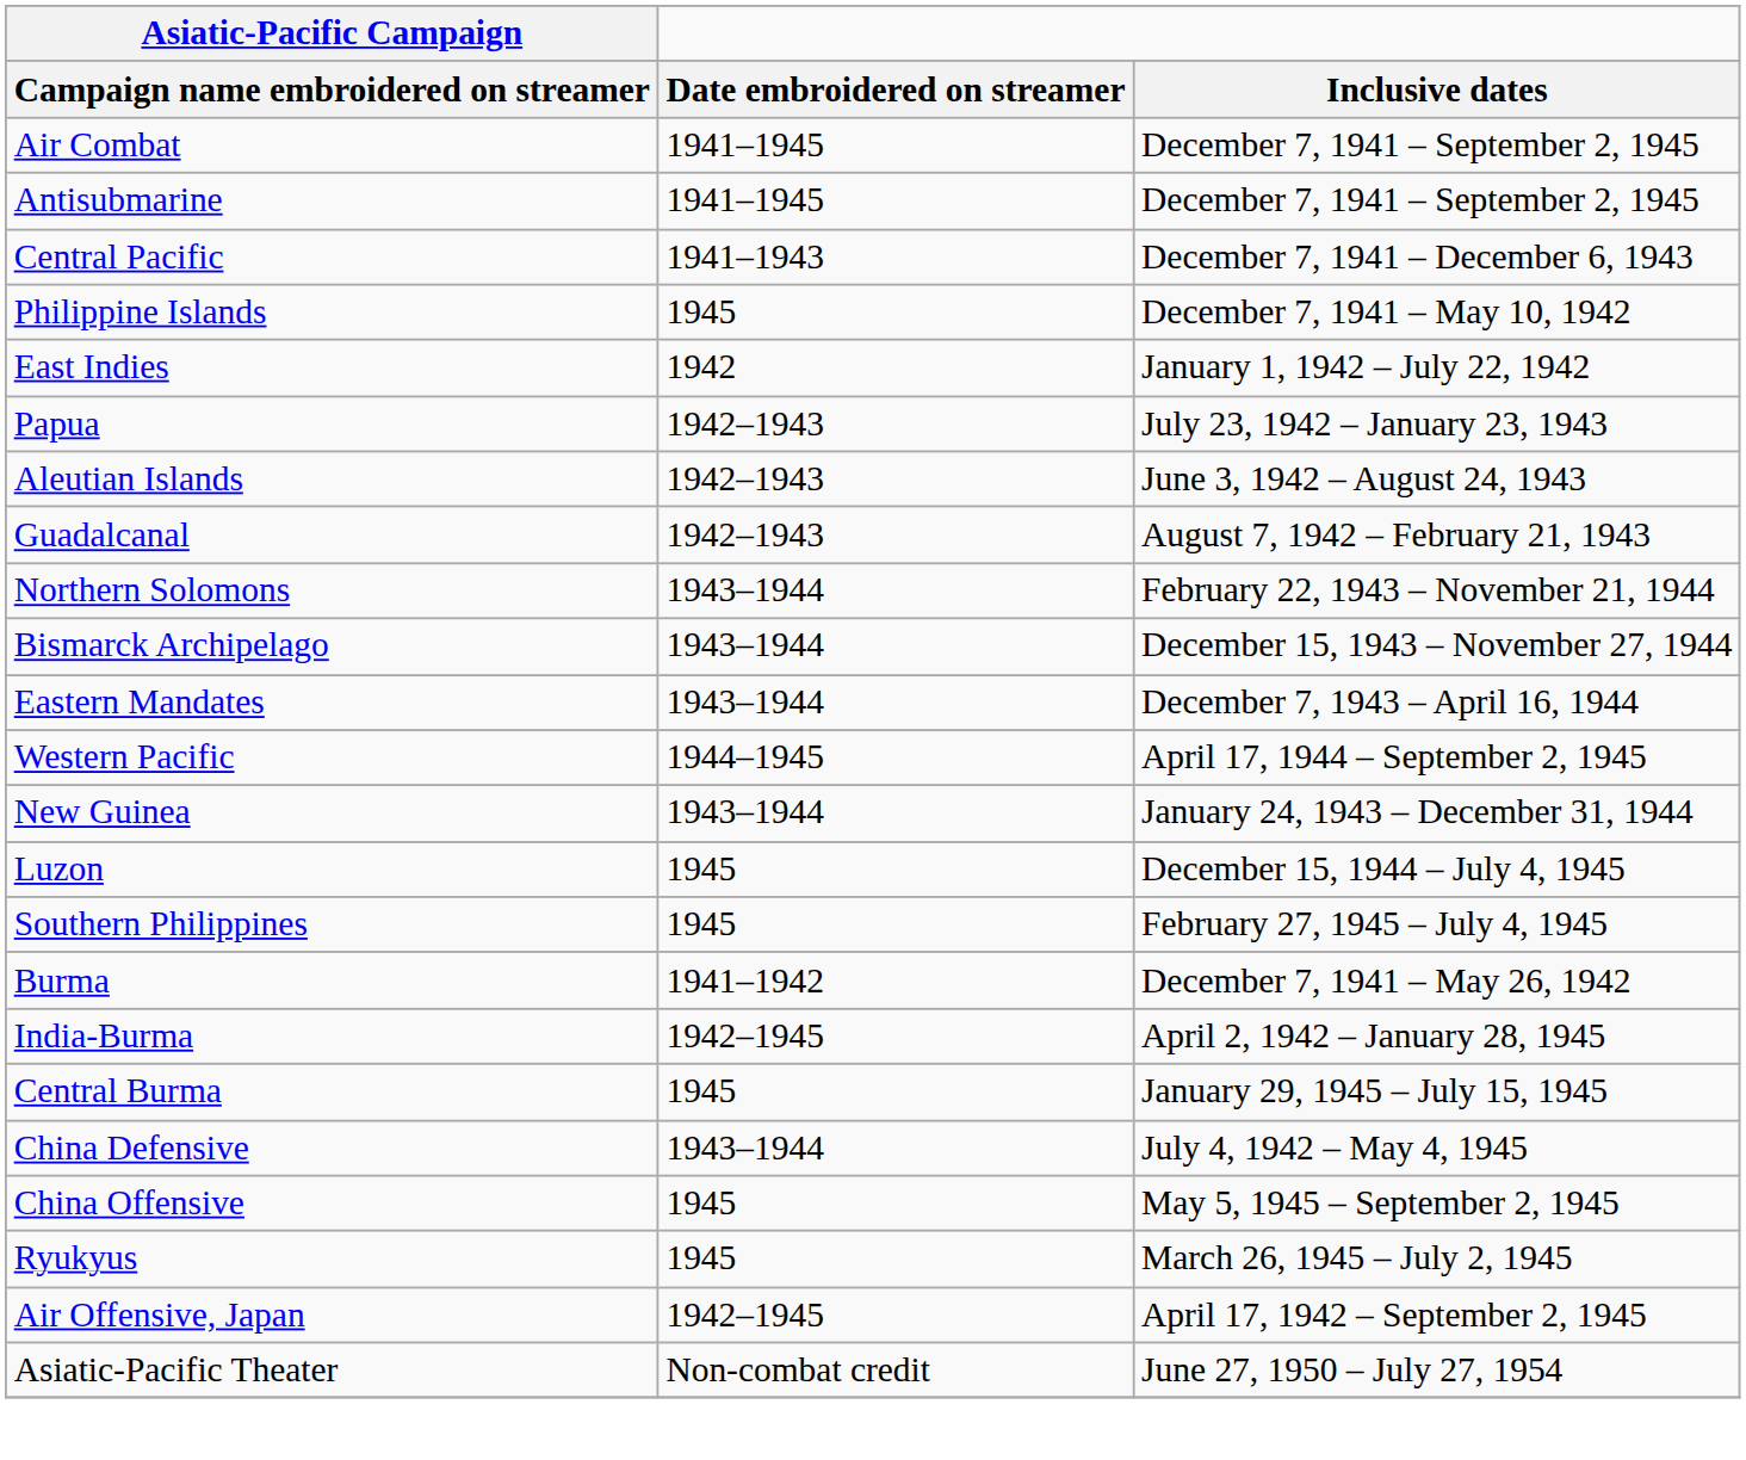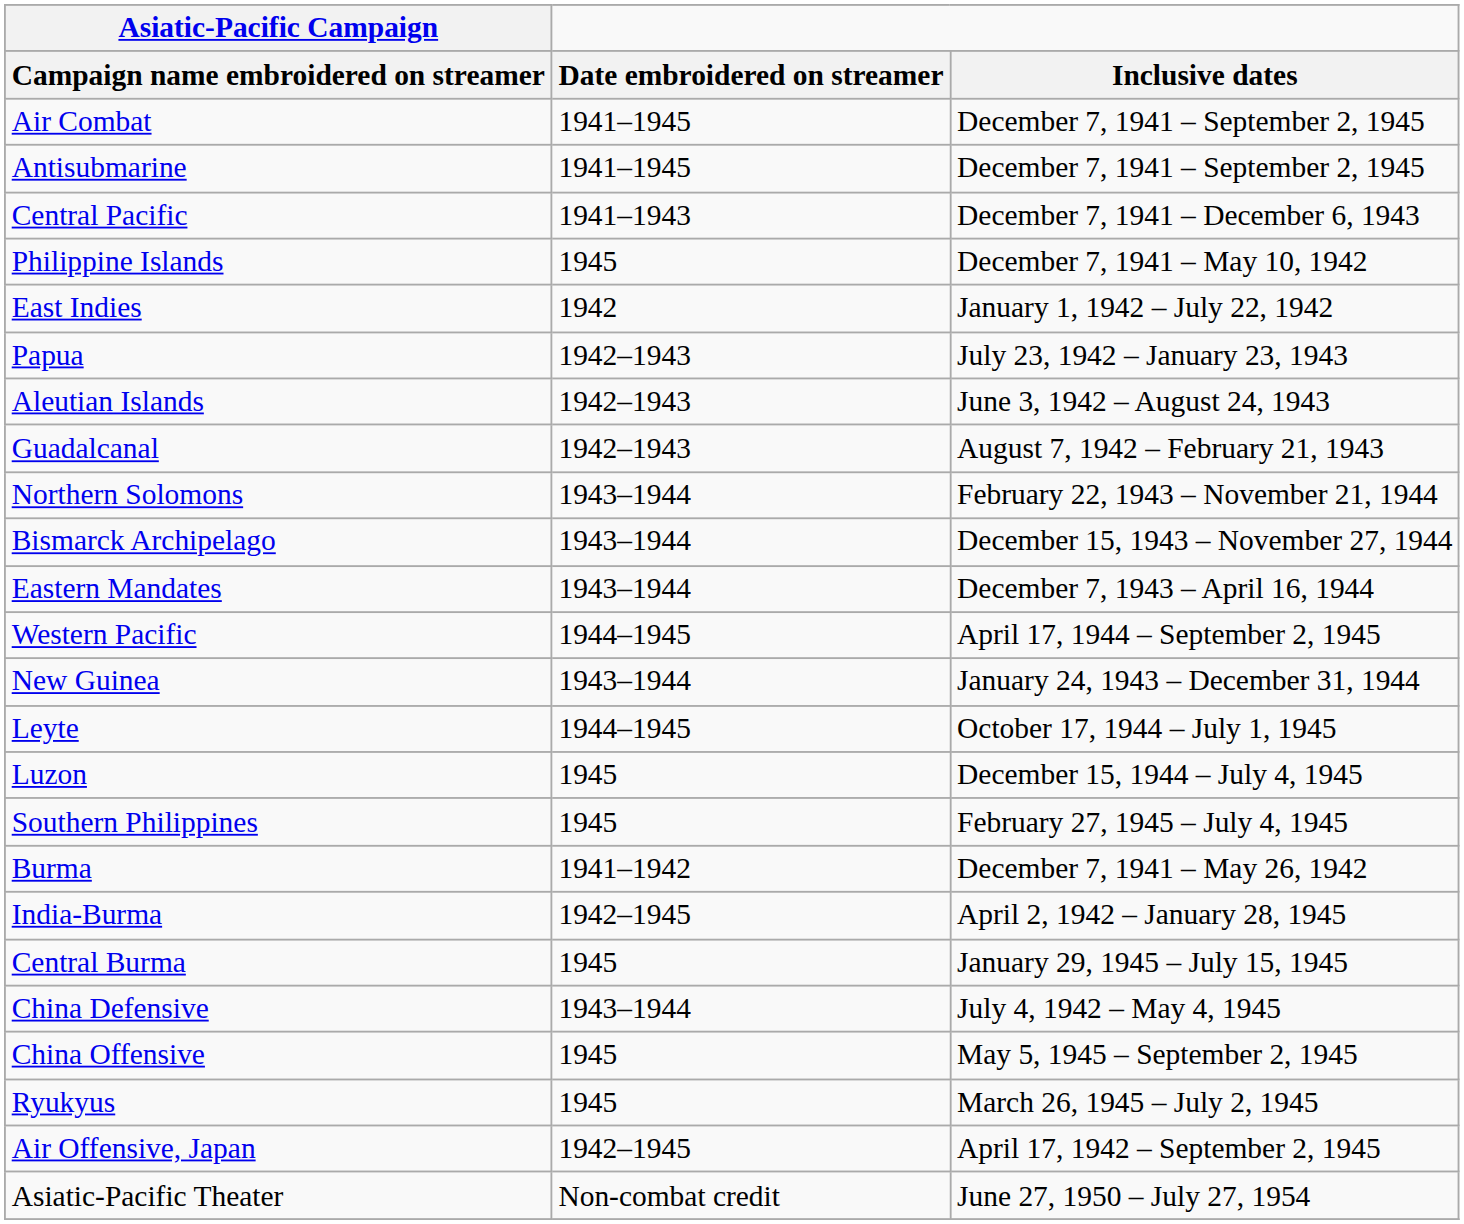+ row: Leyte | 1944–1945 | October 17, 1944 – July 1, 1945
